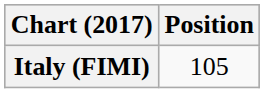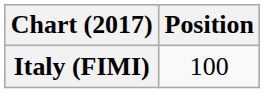Italy (FIMI) | Position: 105 -> 100
